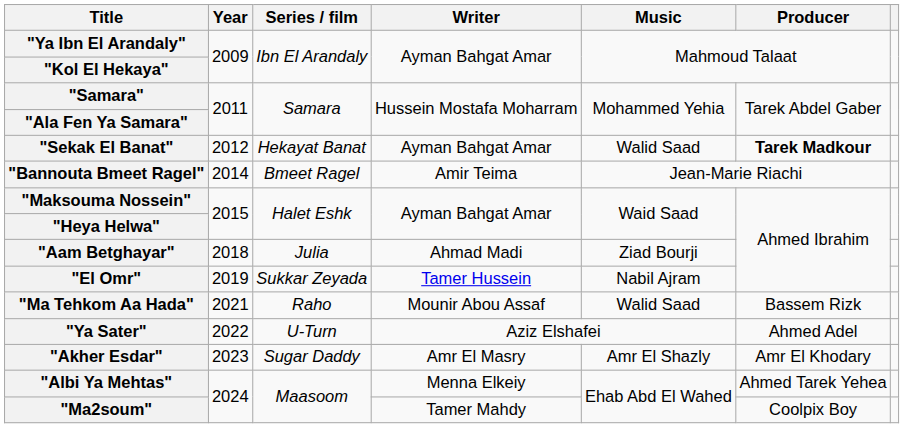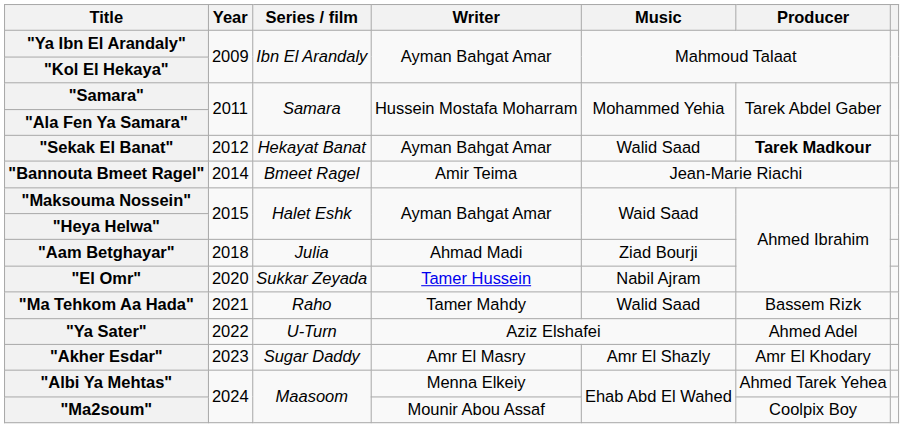"El Omr" | Year: 2019 -> 2020
"Ma Tehkom Aa Hada" | Writer: Mounir Abou Assaf -> Tamer Mahdy
"Ma2soum" | Writer: Tamer Mahdy -> Mounir Abou Assaf
